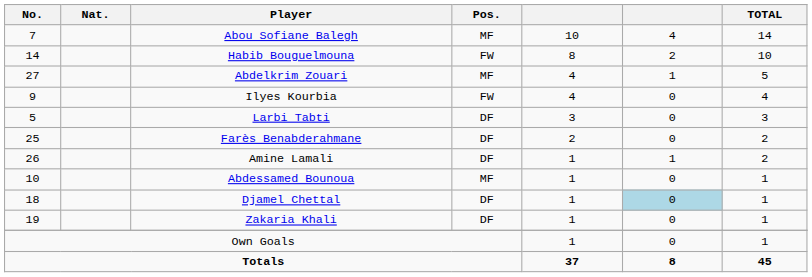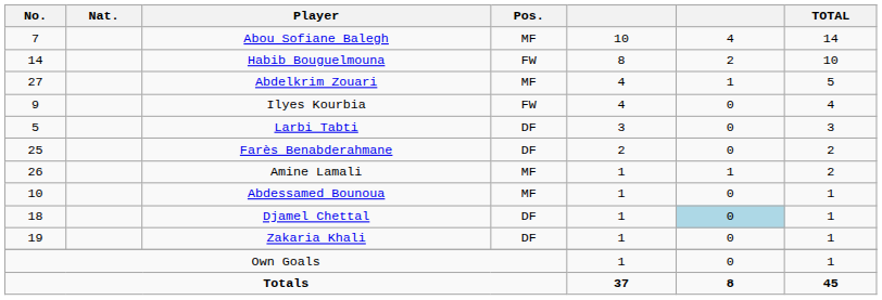Amine Lamali | Pos.: DF -> MF
